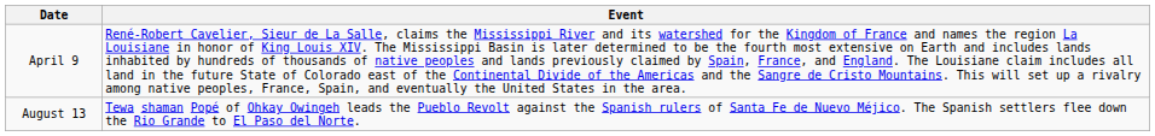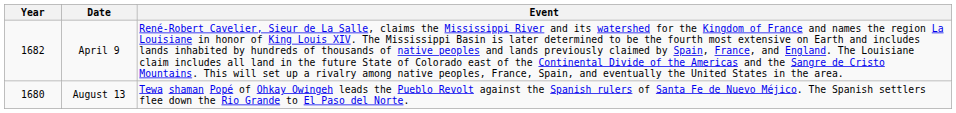+ column: Year | 1682 | 1680
